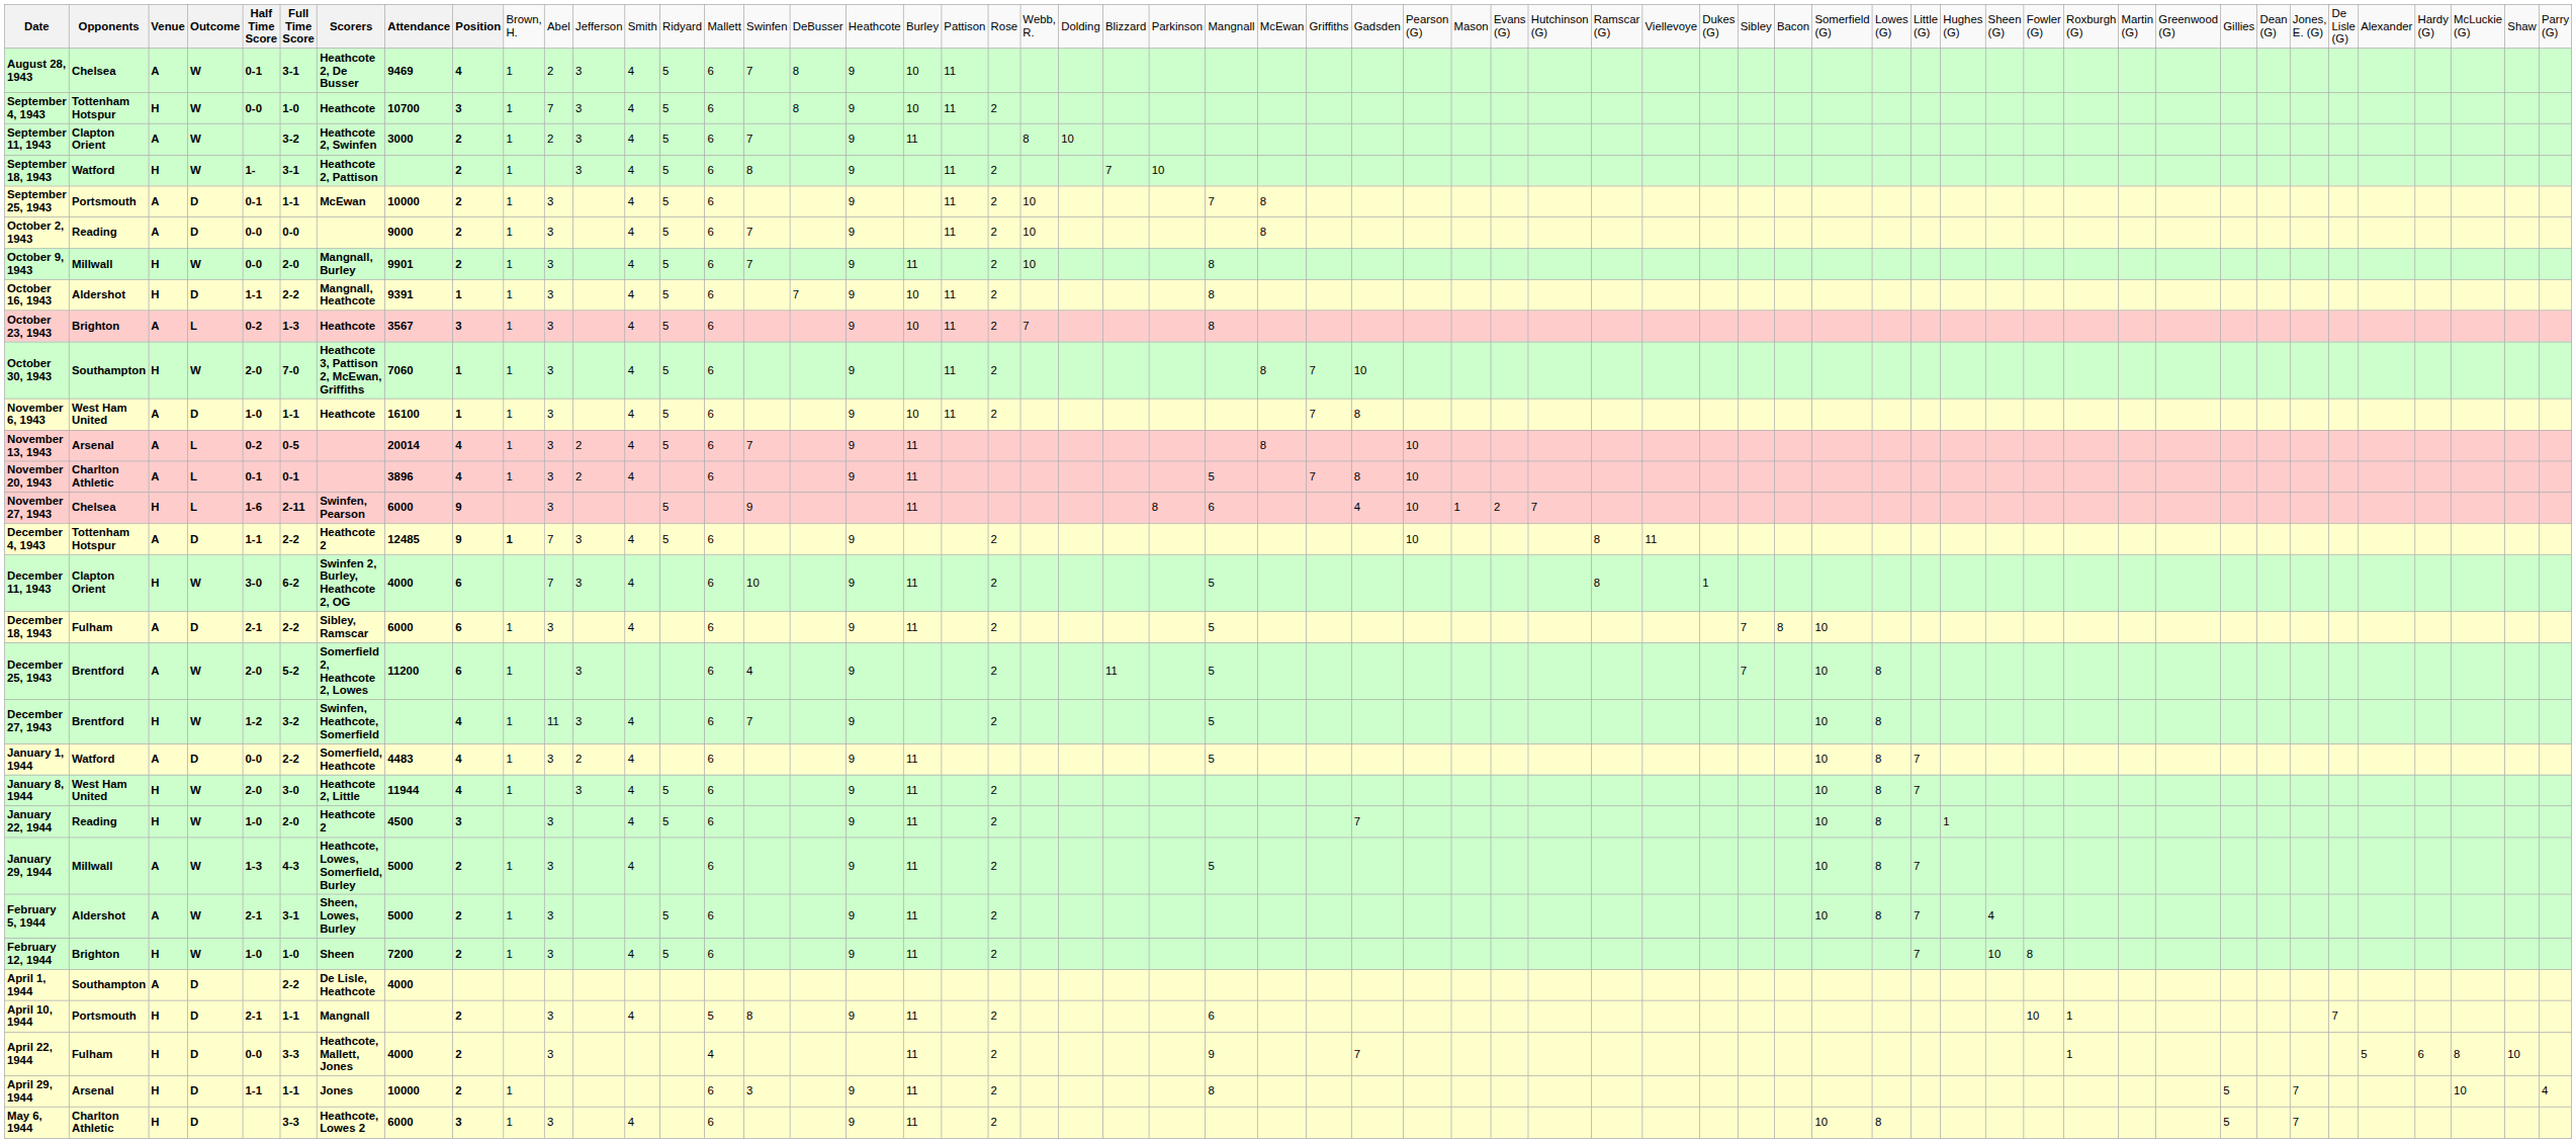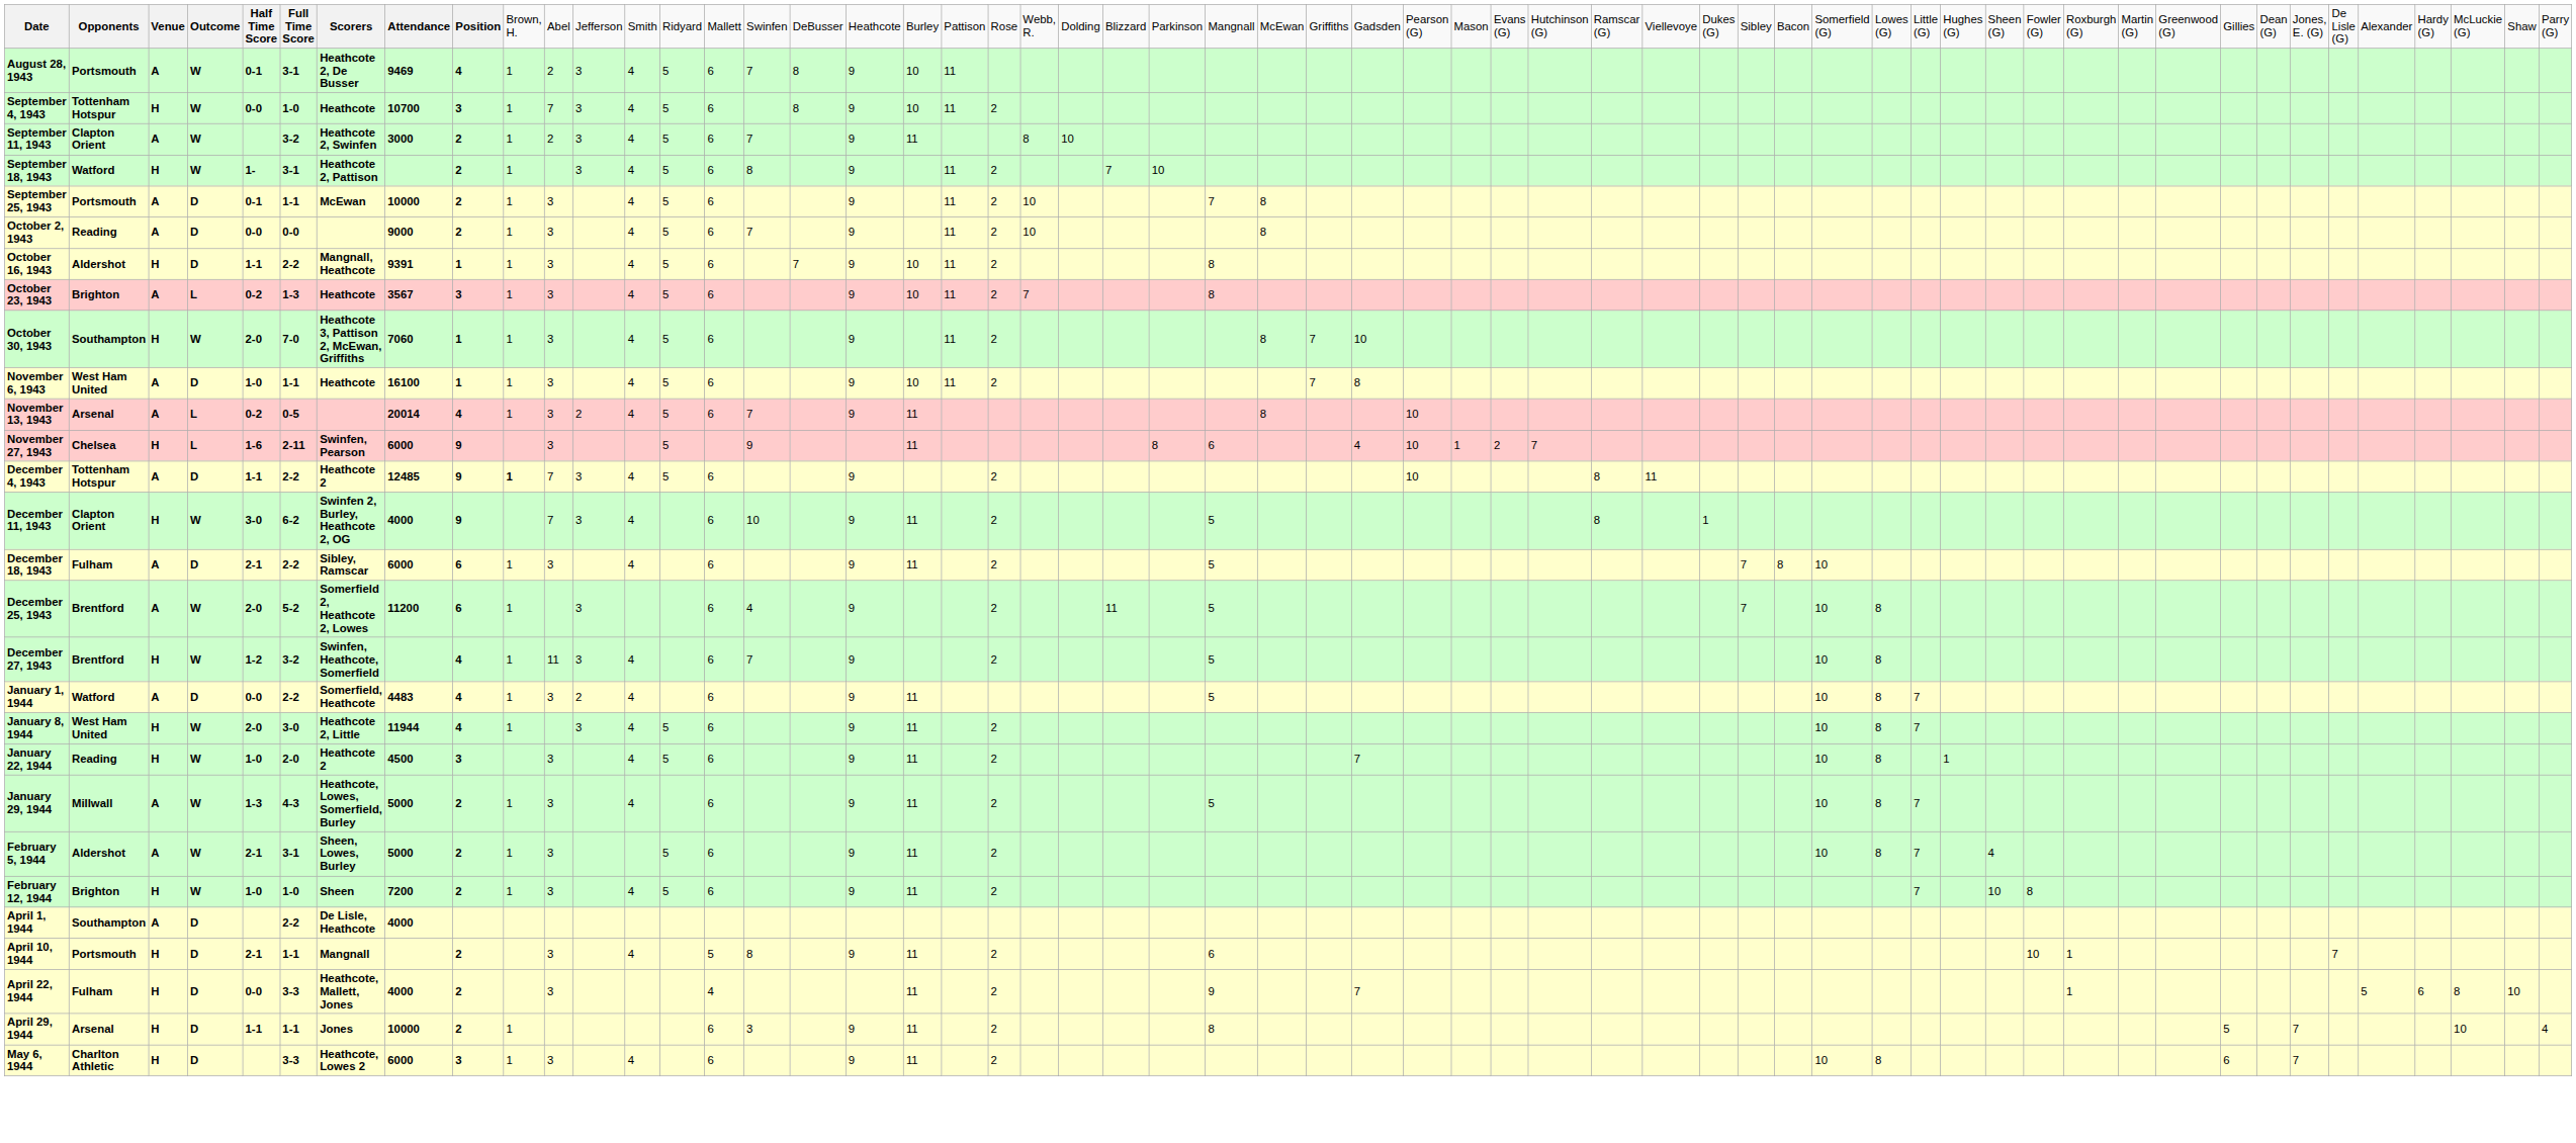August 28, 1943 | column 2: Chelsea -> Portsmouth
- row: October 9, 1943 | Millwall | H | W | 0-0 | 2-0 | Mangnall, Burley | 9901 | 2 | 1 | 3 | 4 | 5 | 6 | 7 | 9 | 11 | 2 | 10 | 8
- row: November 20, 1943 | Charlton Athletic | A | L | 0-1 | 0-1 | 3896 | 4 | 1 | 3 | 2 | 4 | 6 | 9 | 11 | 5 | 7 | 8 | 10
December 11, 1943 | column 9: 6 -> 9
May 6, 1944 | column 48: 5 -> 6
